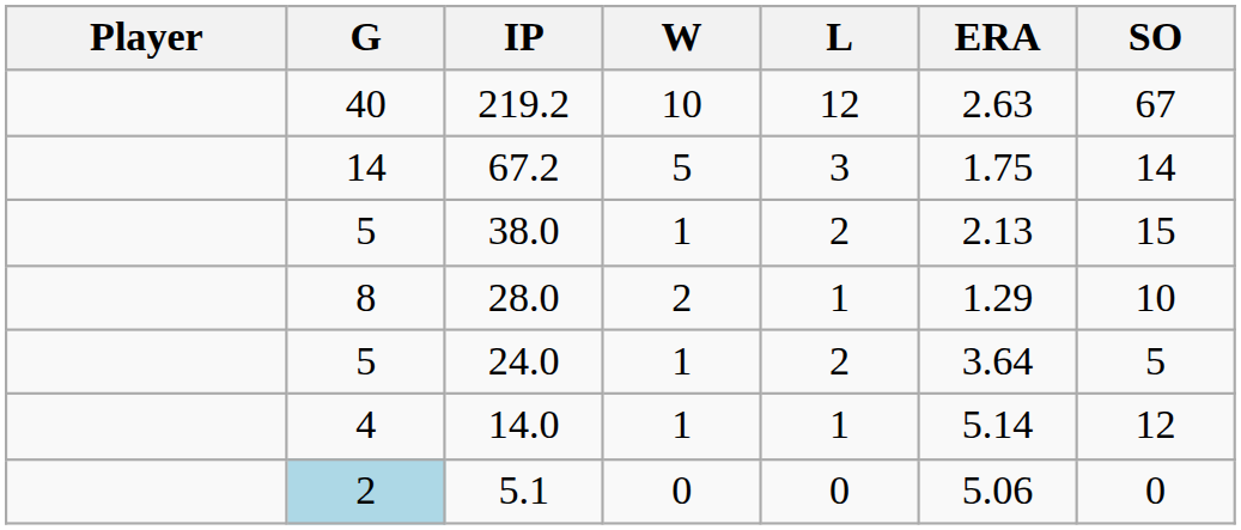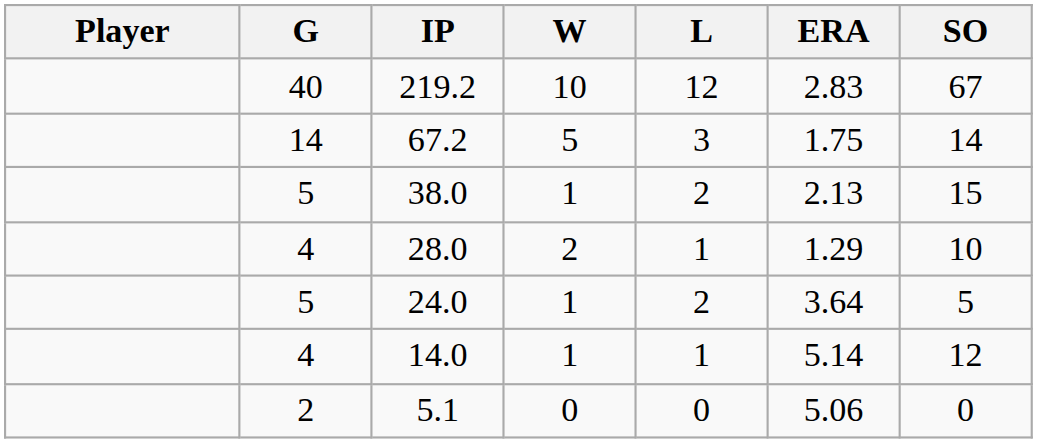219.2 | ERA: 2.63 -> 2.83
28.0 | G: 8 -> 4
5.1 | G: lightblue background -> no background
